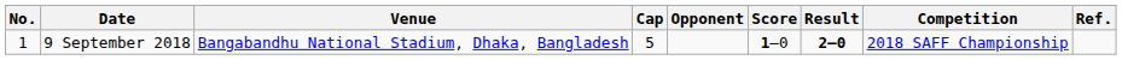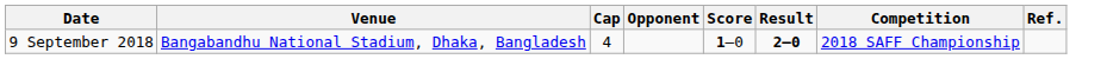- column: No. | 1
9 September 2018 | Cap: 5 -> 4
